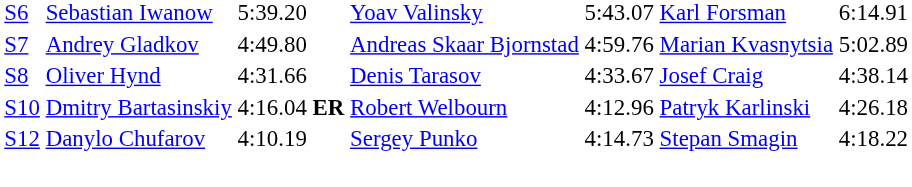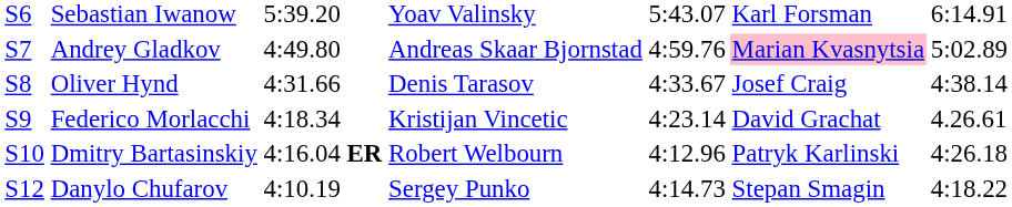Andrey Gladkov | column 6: no background -> pink background
+ row: S9 | Federico Morlacchi | 4:18.34 | Kristijan Vincetic | 4:23.14 | David Grachat | 4.26.61
